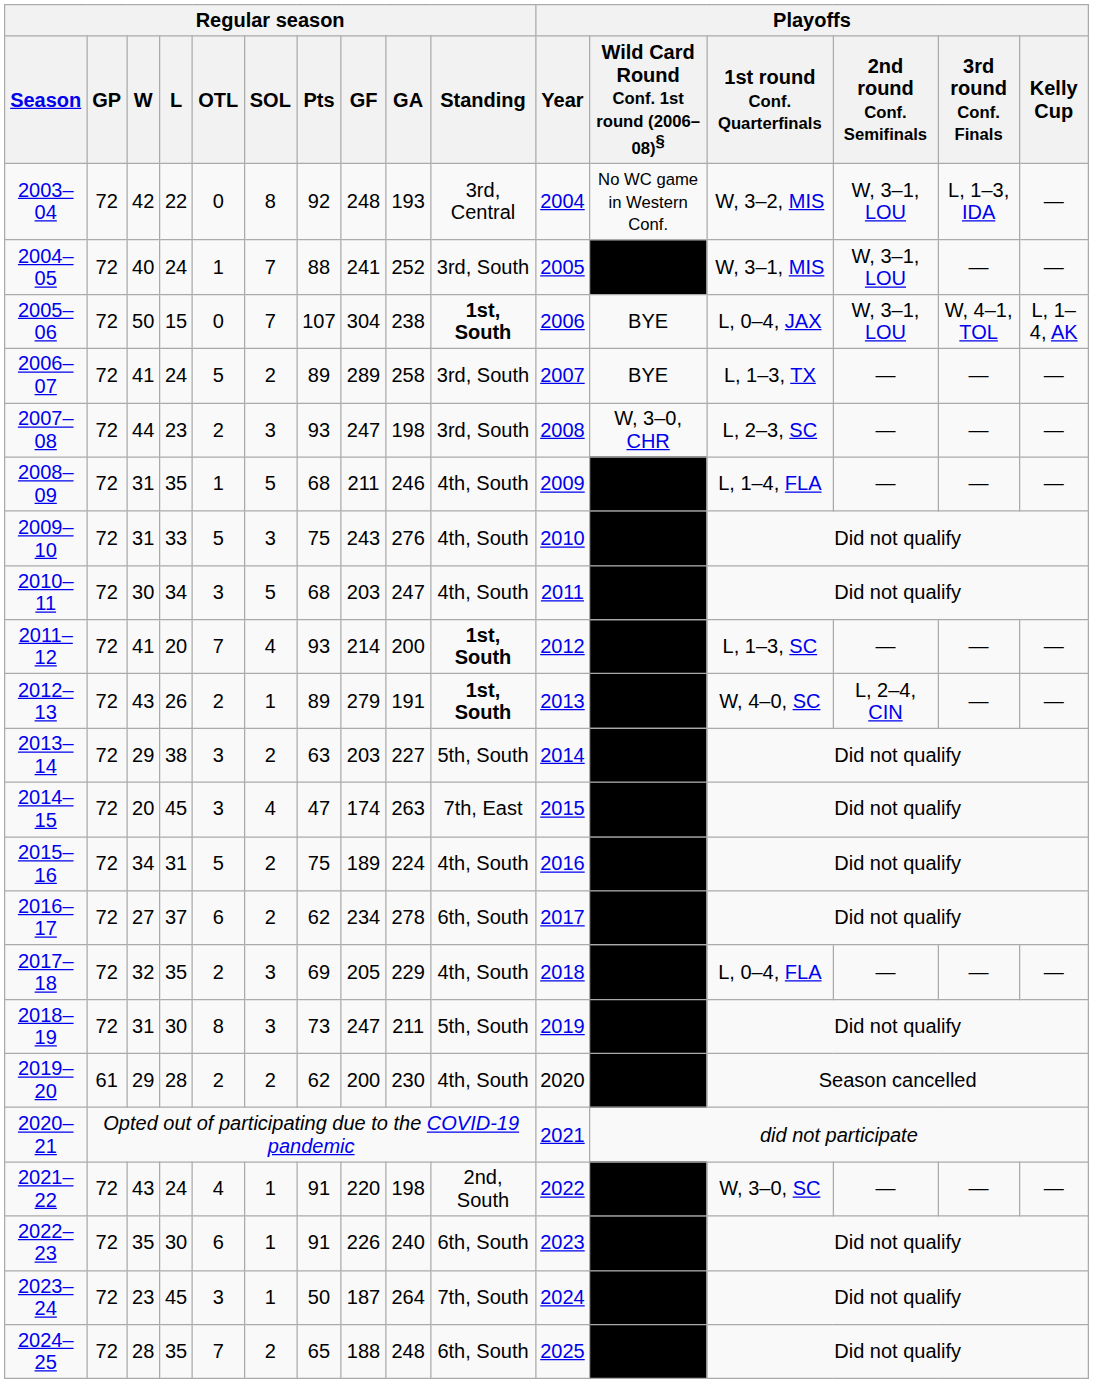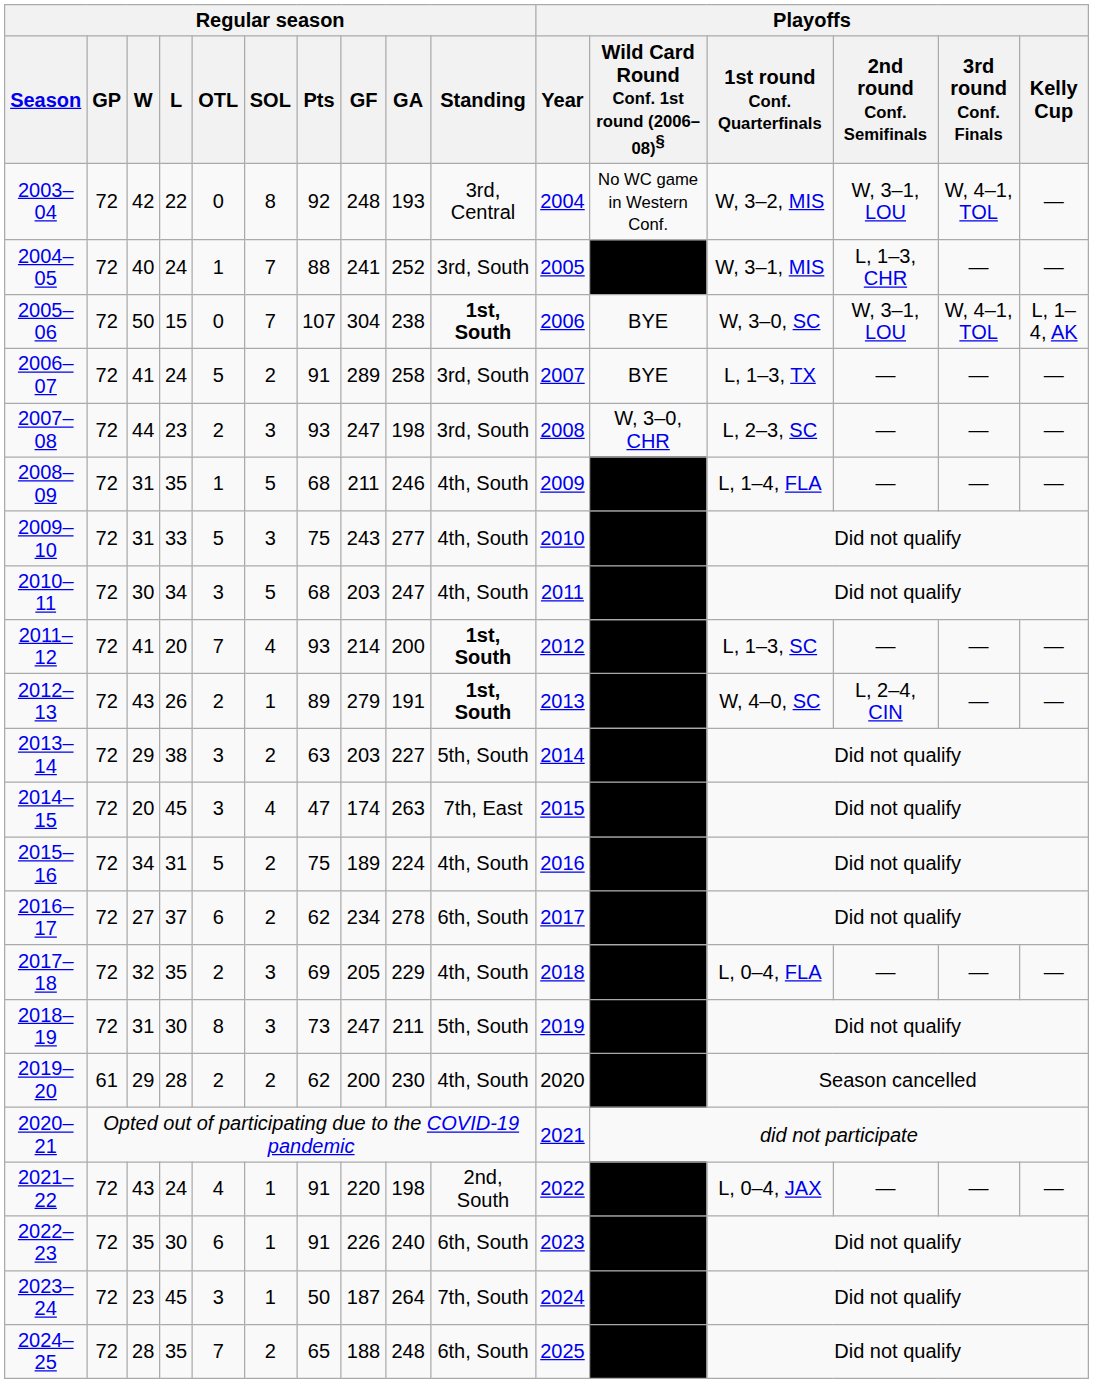2003–04 | Playoffs / 3rd round Conf. Finals: L, 1–3, IDA -> W, 4–1, TOL
2004–05 | Playoffs / 2nd round Conf. Semifinals: W, 3–1, LOU -> L, 1–3, CHR
2005–06 | Playoffs / 1st round Conf. Quarterfinals: L, 0–4, JAX -> W, 3–0, SC
2006–07 | Regular season / Pts: 89 -> 91
2009–10 | Regular season / GA: 276 -> 277
2021–22 | Playoffs / 1st round Conf. Quarterfinals: W, 3–0, SC -> L, 0–4, JAX
